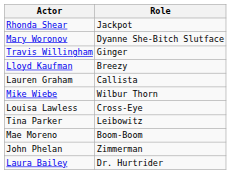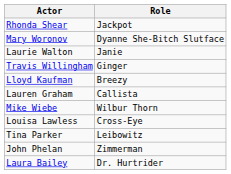+ row: Laurie Walton | Janie
- row: Mae Moreno | Boom-Boom
